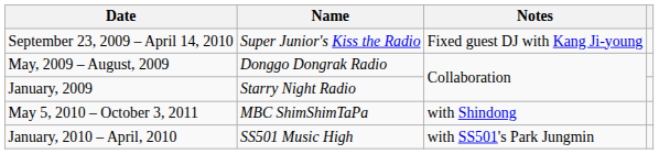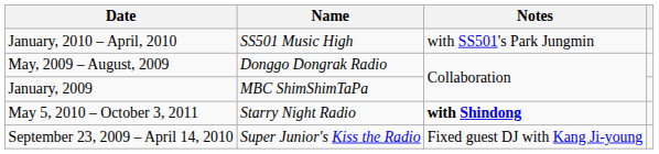rows swapped: September 23, 2009 – April 14, 2010 <-> January, 2010 – April, 2010
January, 2009 | Name: Starry Night Radio -> MBC ShimShimTaPa
May 5, 2010 – October 3, 2011 | Name: MBC ShimShimTaPa -> Starry Night Radio
May 5, 2010 – October 3, 2011 | Notes: normal -> bold
